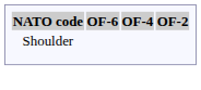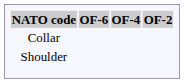+ row: Collar
